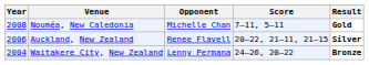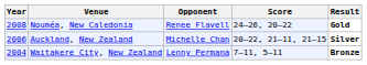Nouméa, New Caledonia | Opponent: Michelle Chan -> Renee Flavell
Nouméa, New Caledonia | Score: 7–11, 5–11 -> 24–26, 20–22
Auckland, New Zealand | Opponent: Renee Flavell -> Michelle Chan
Waitakere City, New Zealand | Score: 24–26, 20–22 -> 7–11, 5–11
